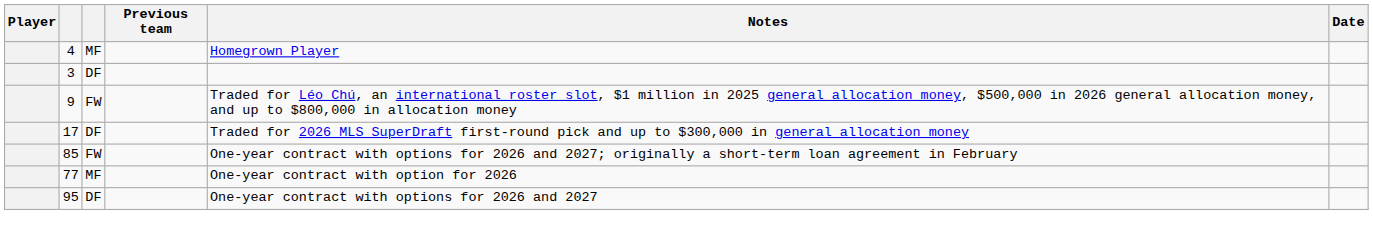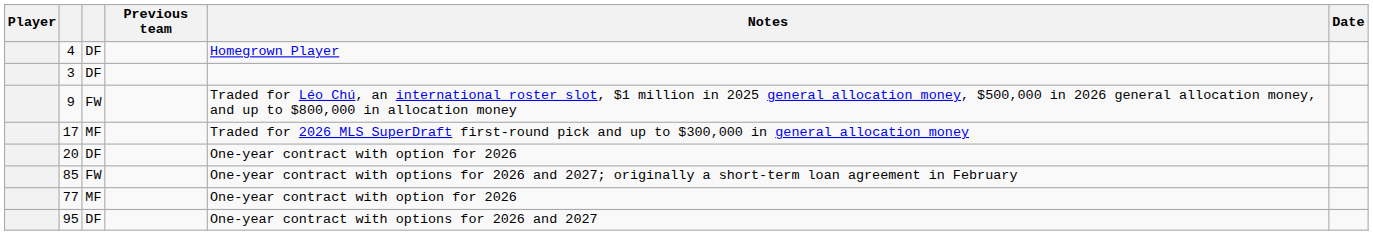4 | column 3: MF -> DF
17 | column 3: DF -> MF
+ row: 20 | DF | One-year contract with option for 2026
